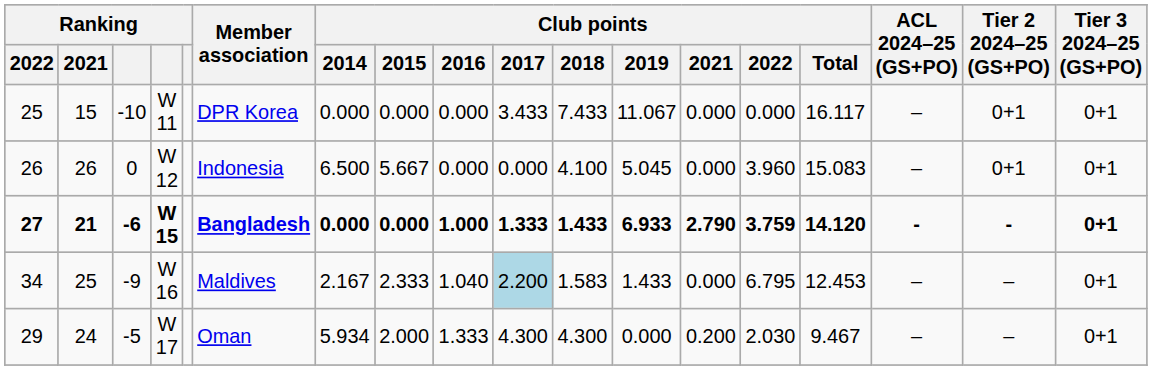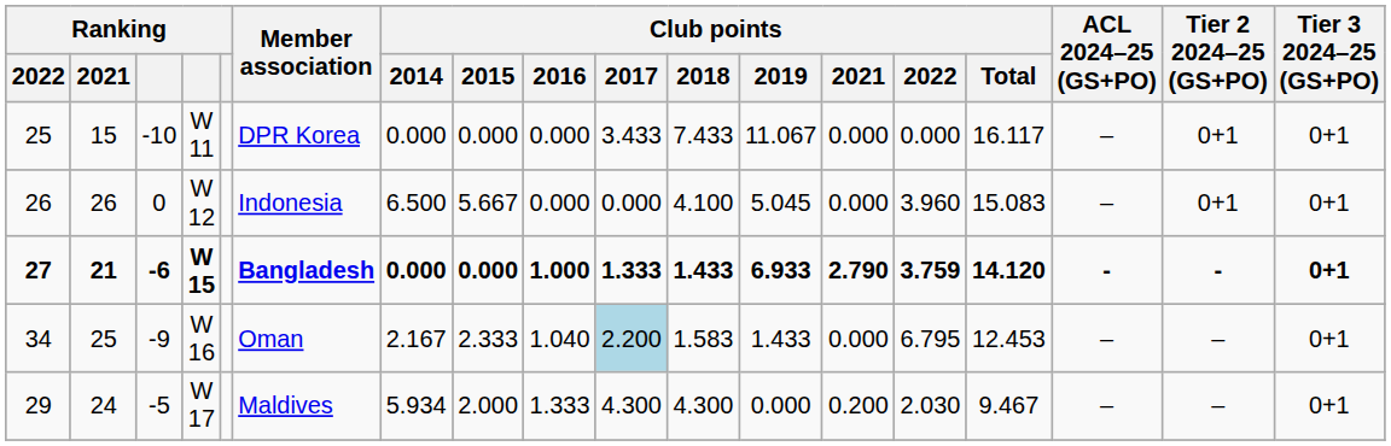34 | Member association: Maldives -> Oman
29 | Member association: Oman -> Maldives
